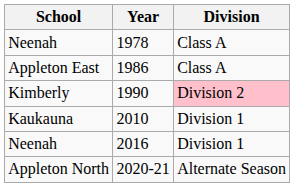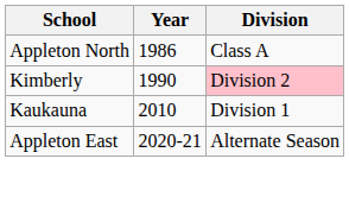- row: Neenah | 1978 | Class A
1986 | School: Appleton East -> Appleton North
- row: Neenah | 2016 | Division 1
2020-21 | School: Appleton North -> Appleton East
